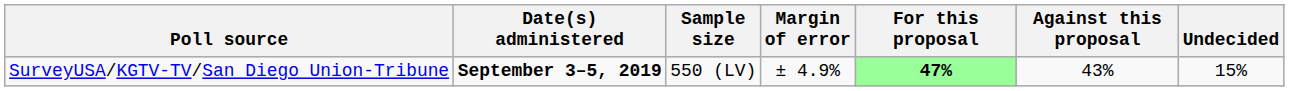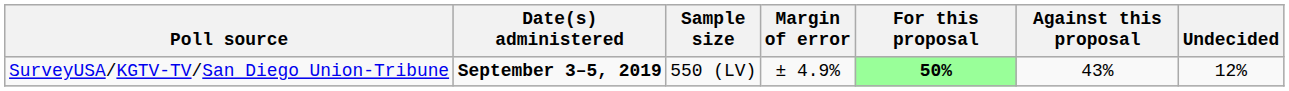SurveyUSA/KGTV-TV/San Diego Union-Tribune | For this proposal: 47% -> 50%
SurveyUSA/KGTV-TV/San Diego Union-Tribune | Undecided: 15% -> 12%
